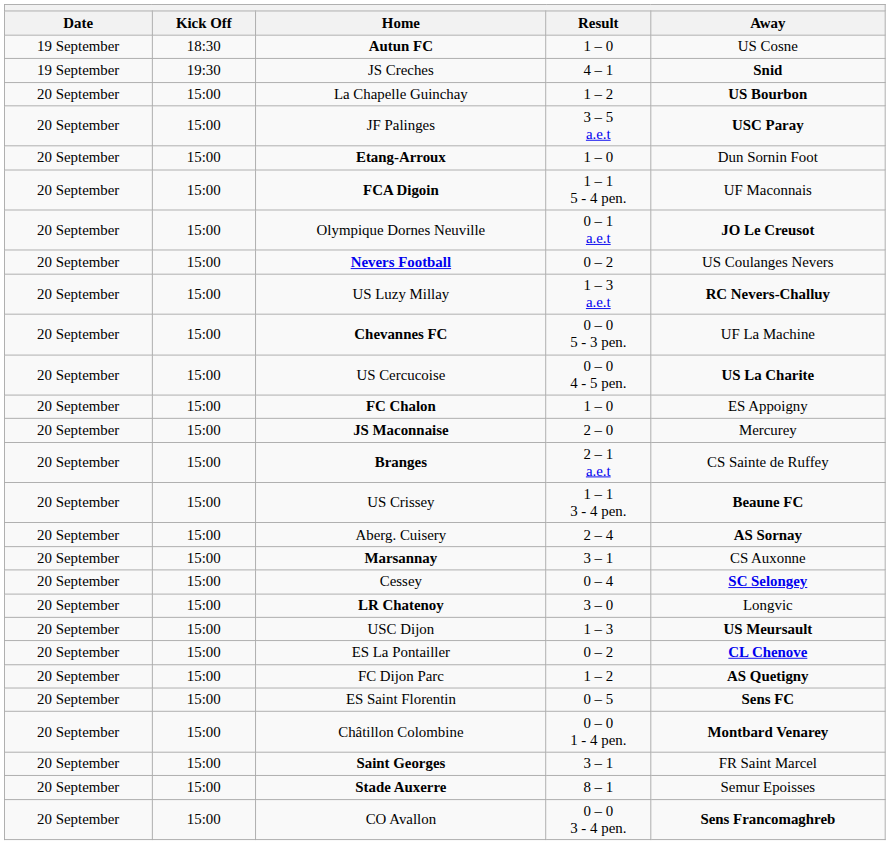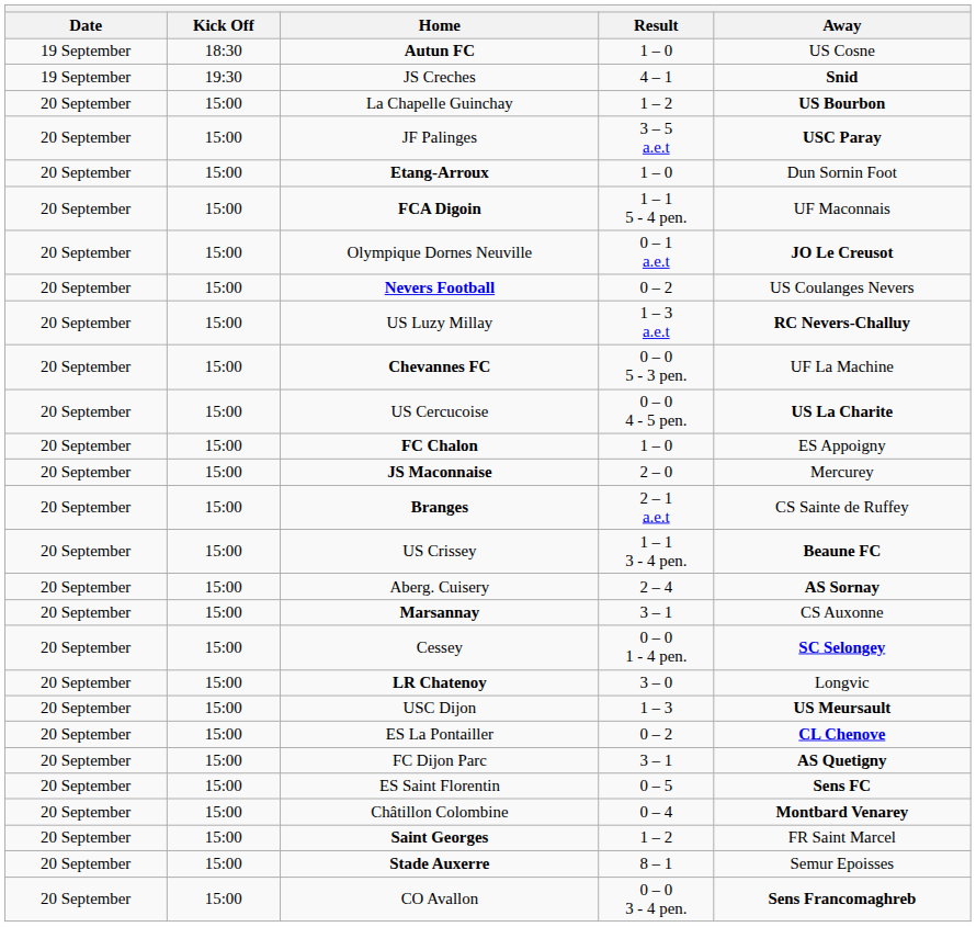Cessey | Result: 0 – 4 -> 0 – 0 1 - 4 pen.
FC Dijon Parc | Result: 1 – 2 -> 3 – 1
Châtillon Colombine | Result: 0 – 0 1 - 4 pen. -> 0 – 4
Saint Georges | Result: 3 – 1 -> 1 – 2
